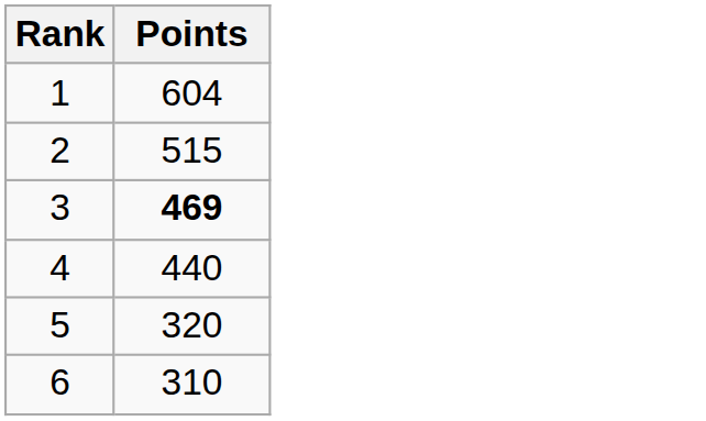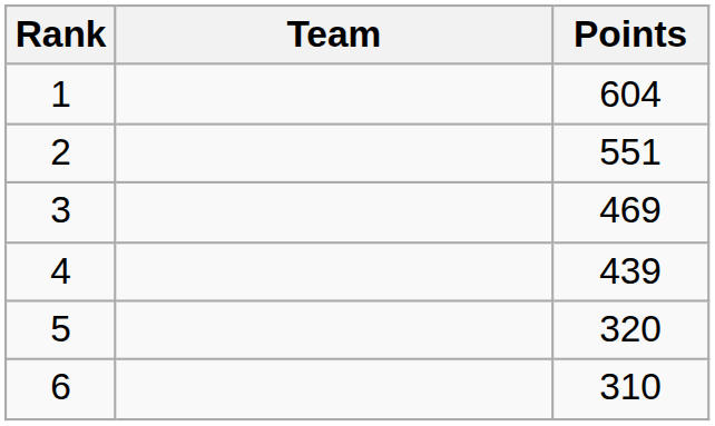+ column: Team
2 | Points: 515 -> 551
3 | Points: bold -> normal
4 | Points: 440 -> 439
